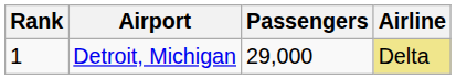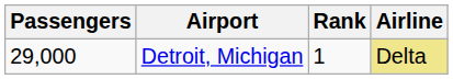columns swapped: Rank <-> Passengers
